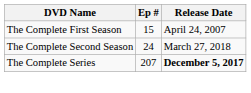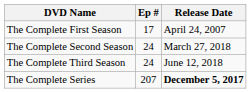The Complete First Season | Ep #: 15 -> 17
+ row: The Complete Third Season | 24 | June 12, 2018
